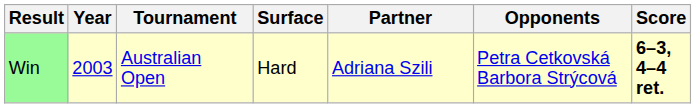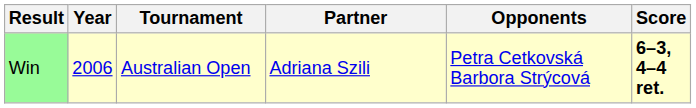- column: Surface | Hard
Win | Year: 2003 -> 2006
